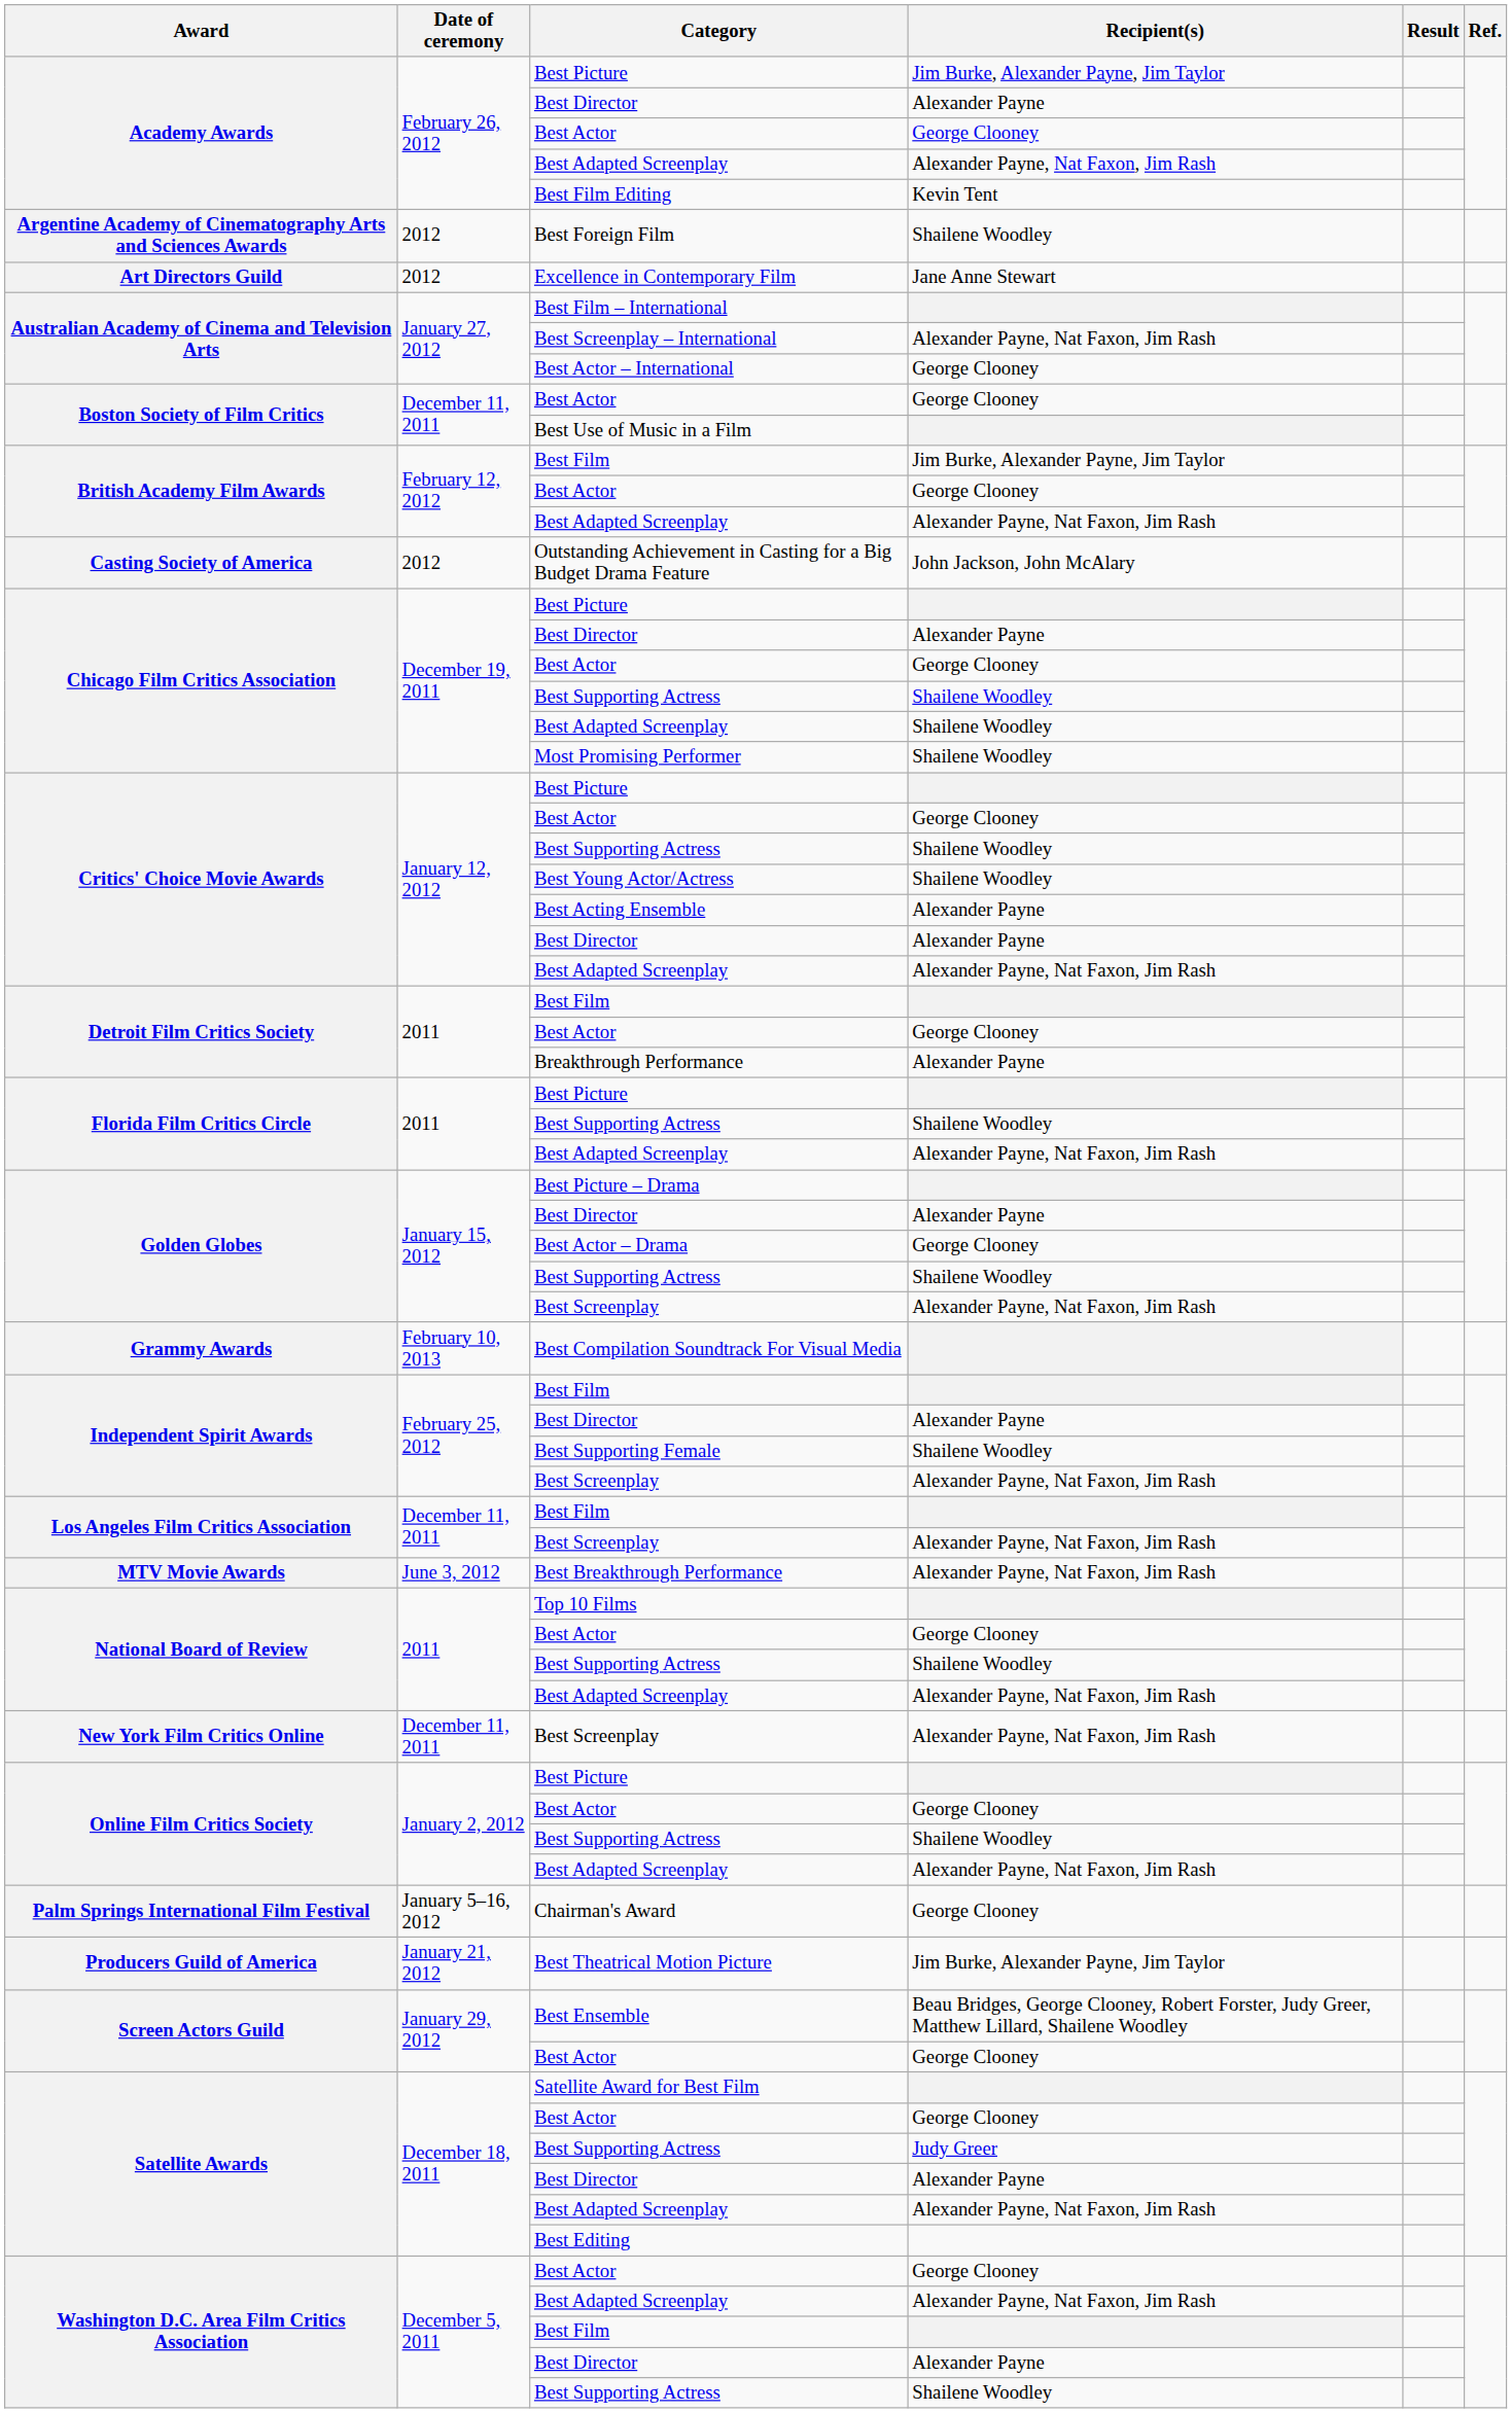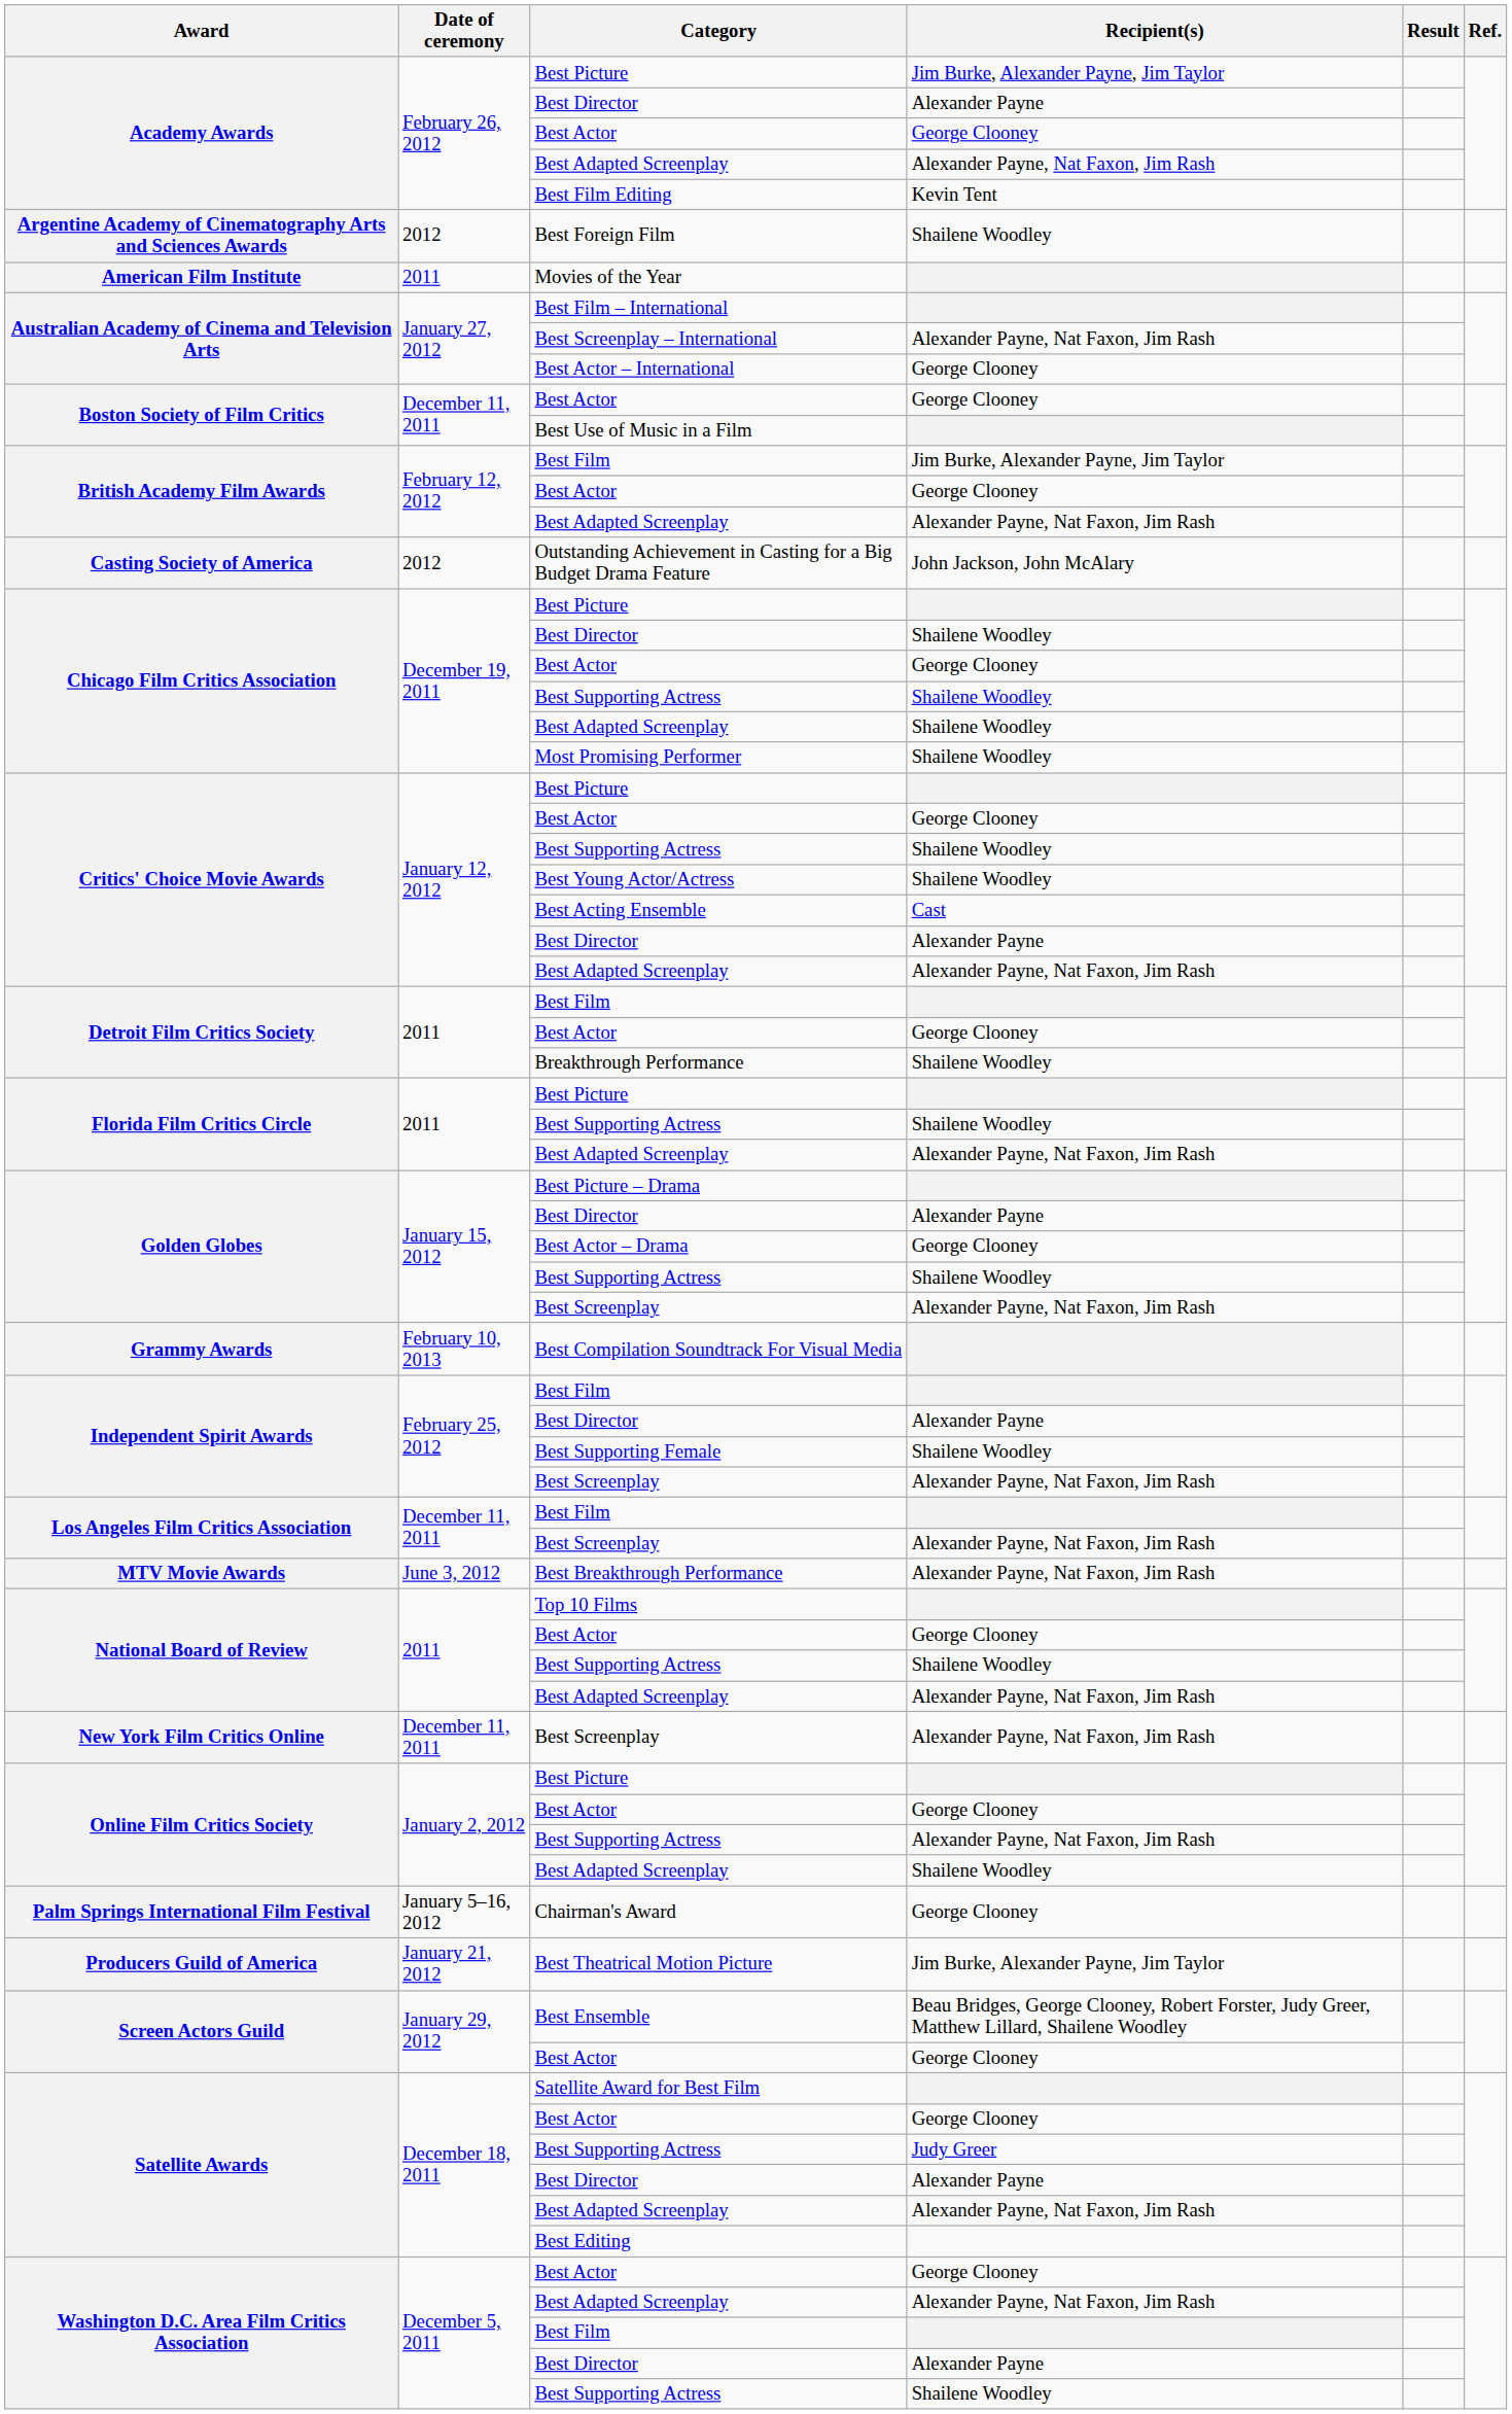+ row: American Film Institute | 2011 | Movies of the Year
- row: Art Directors Guild | 2012 | Excellence in Contemporary Film | Jane Anne Stewart
Chicago Film Critics Association / Best Director | Recipient(s): Alexander Payne -> Shailene Woodley
Best Acting Ensemble | Recipient(s): Alexander Payne -> Cast
Breakthrough Performance | Recipient(s): Alexander Payne -> Shailene Woodley
Online Film Critics Society / Best Supporting Actress | Recipient(s): Shailene Woodley -> Alexander Payne, Nat Faxon, Jim Rash
Online Film Critics Society / Best Adapted Screenplay | Recipient(s): Alexander Payne, Nat Faxon, Jim Rash -> Shailene Woodley
